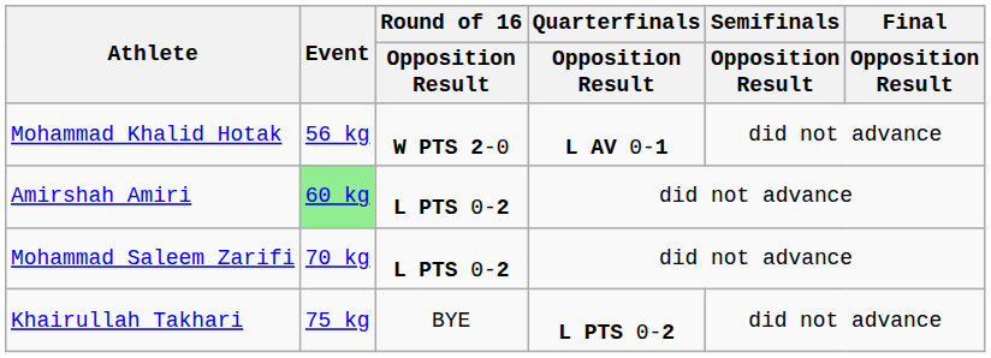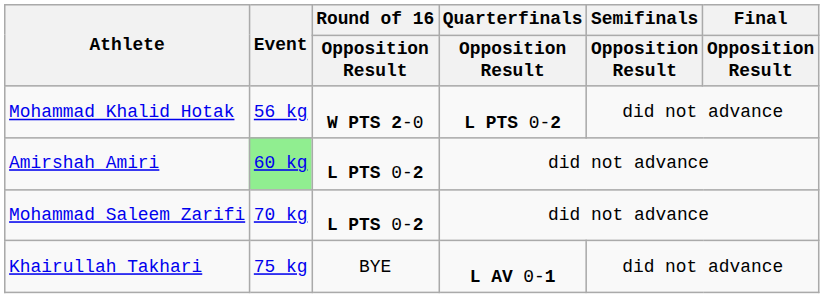Mohammad Khalid Hotak | Quarterfinals / Opposition Result: L AV 0-1 -> L PTS 0-2
Khairullah Takhari | Quarterfinals / Opposition Result: L PTS 0-2 -> L AV 0-1
